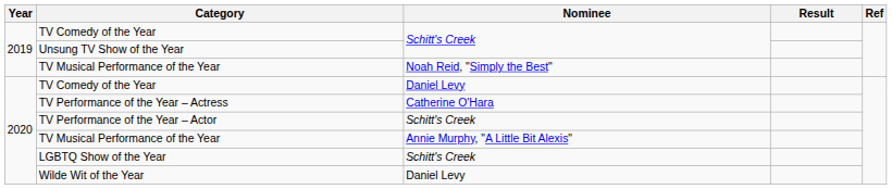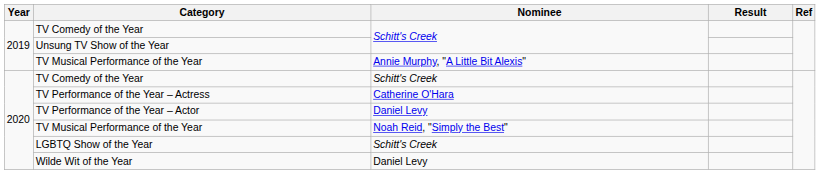2019 / TV Musical Performance of the Year | Nominee: Noah Reid, "Simply the Best" -> Annie Murphy, "A Little Bit Alexis"
2020 / TV Comedy of the Year | Nominee: Daniel Levy -> Schitt's Creek
TV Performance of the Year – Actor | Nominee: Schitt's Creek -> Daniel Levy
2020 / TV Musical Performance of the Year | Nominee: Annie Murphy, "A Little Bit Alexis" -> Noah Reid, "Simply the Best"
